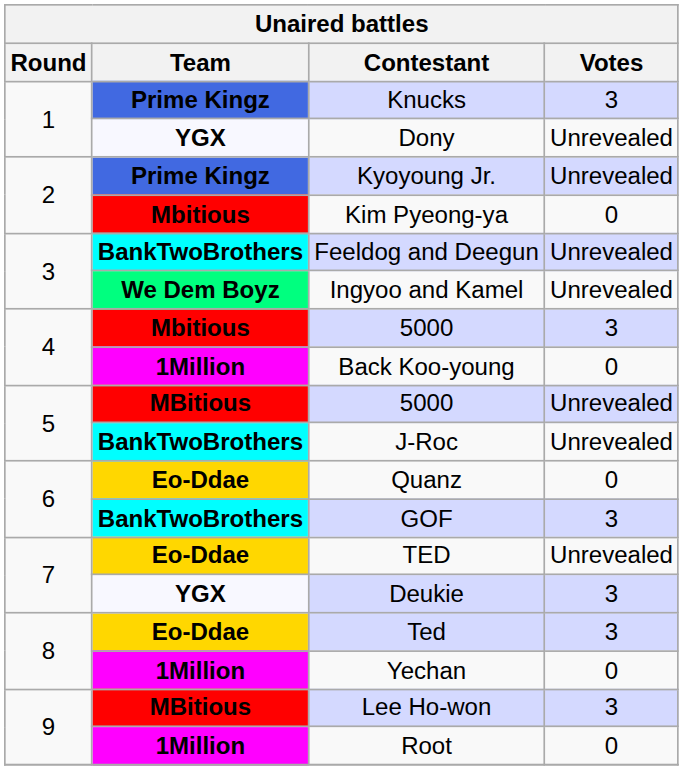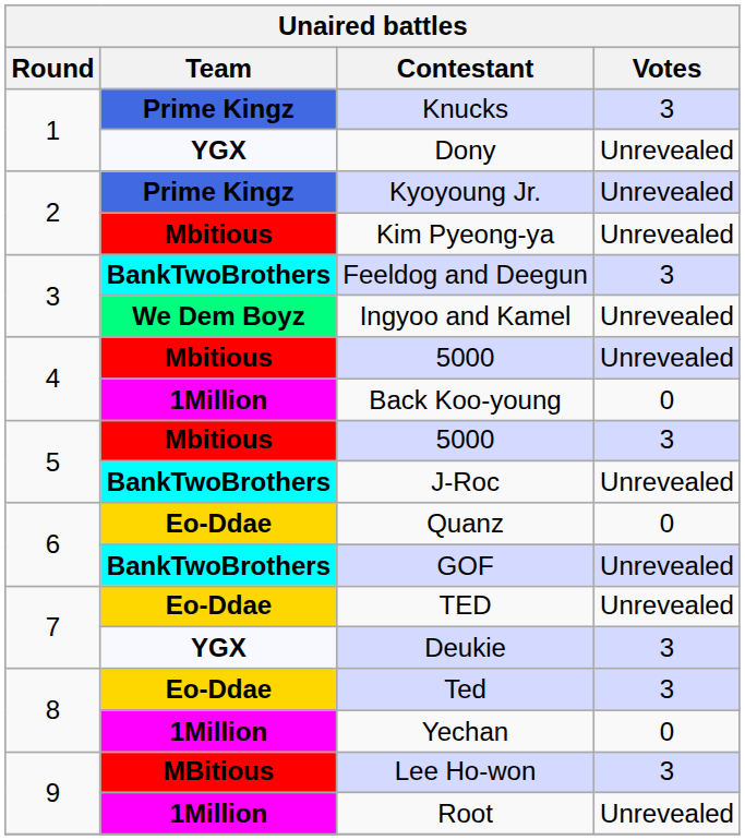Kim Pyeong-ya | Votes: 0 -> Unrevealed
Feeldog and Deegun | Votes: Unrevealed -> 3
4 / 5000 | Votes: 3 -> Unrevealed
5 / 5000 | Team: MBitious -> Mbitious
5 / 5000 | Votes: Unrevealed -> 3
GOF | Votes: 3 -> Unrevealed
Root | Votes: 0 -> Unrevealed
